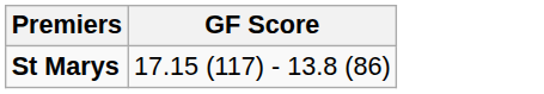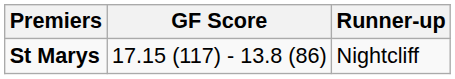+ column: Runner-up | Nightcliff
